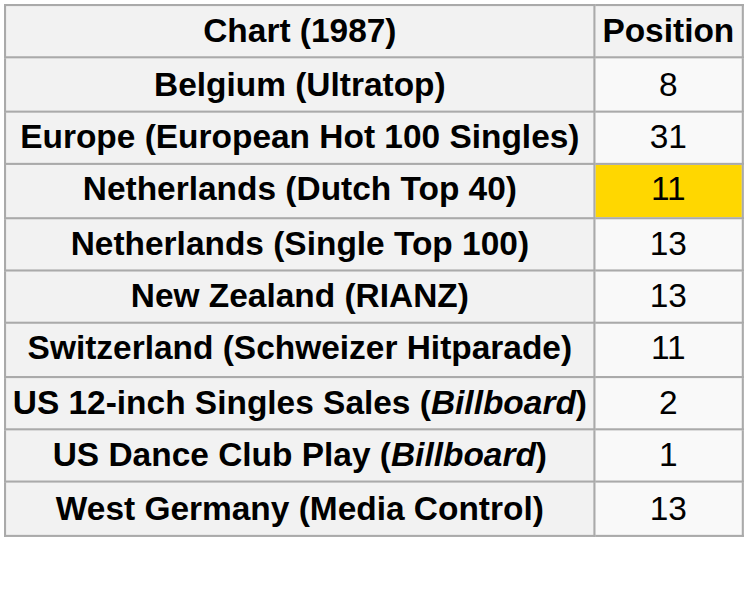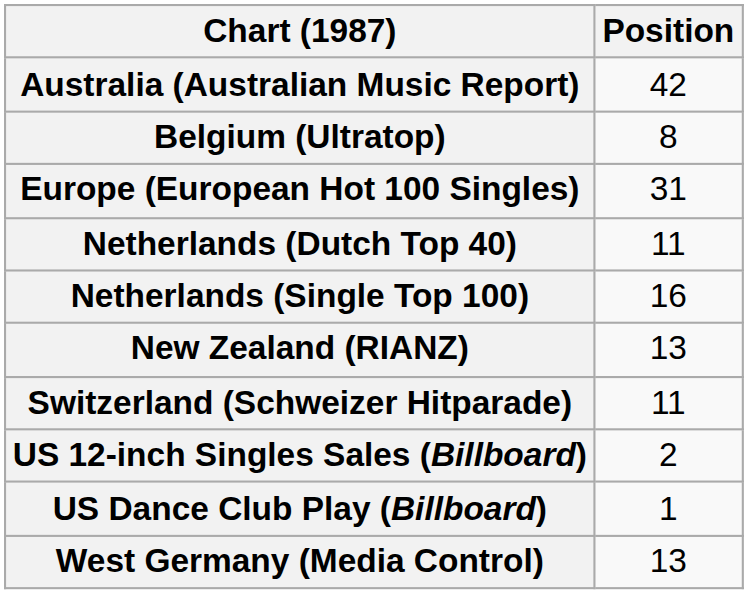+ row: Australia (Australian Music Report) | 42
Netherlands (Dutch Top 40) | Position: gold background -> no background
Netherlands (Single Top 100) | Position: 13 -> 16
